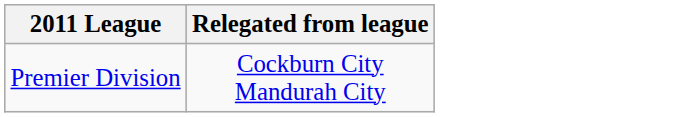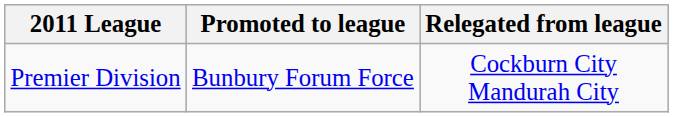+ column: Promoted to league | Bunbury Forum Force
